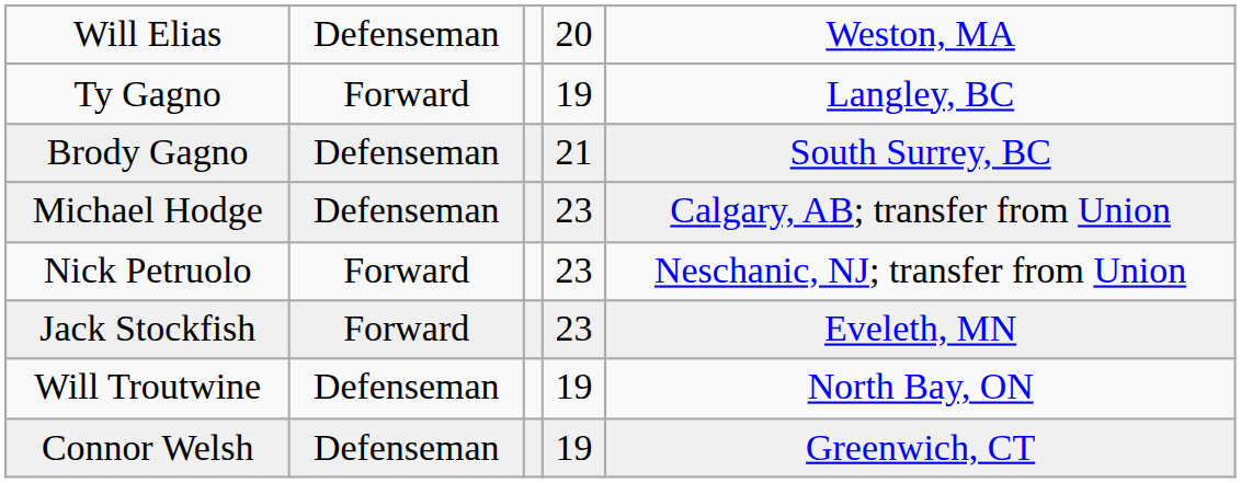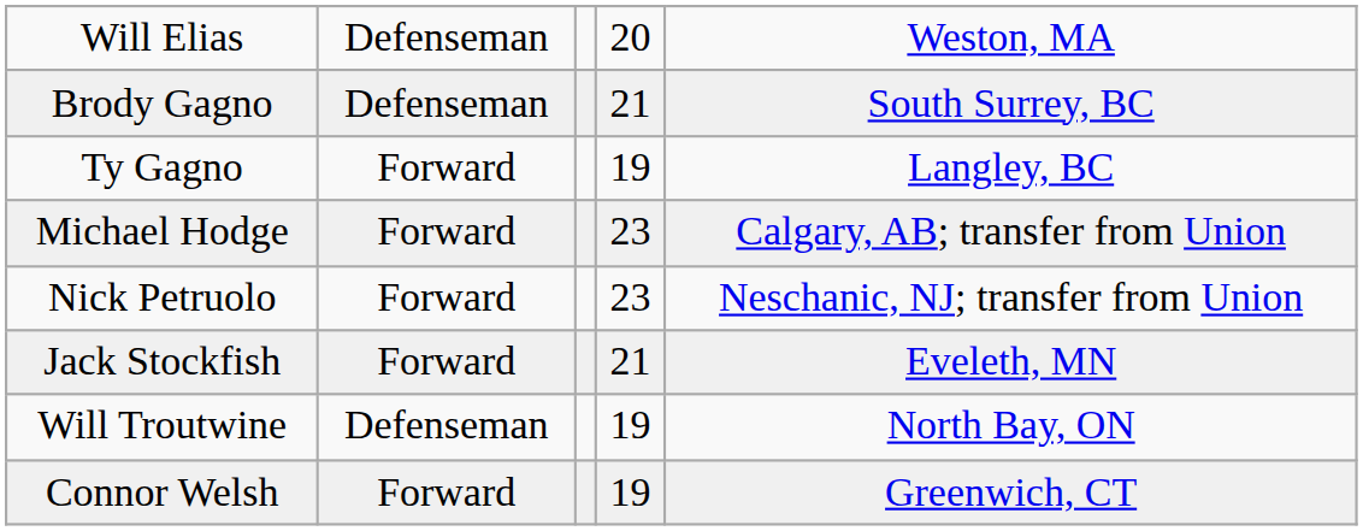rows swapped: Brody Gagno <-> Ty Gagno
Michael Hodge | column 2: Defenseman -> Forward
Jack Stockfish | column 4: 23 -> 21
Connor Welsh | column 2: Defenseman -> Forward
